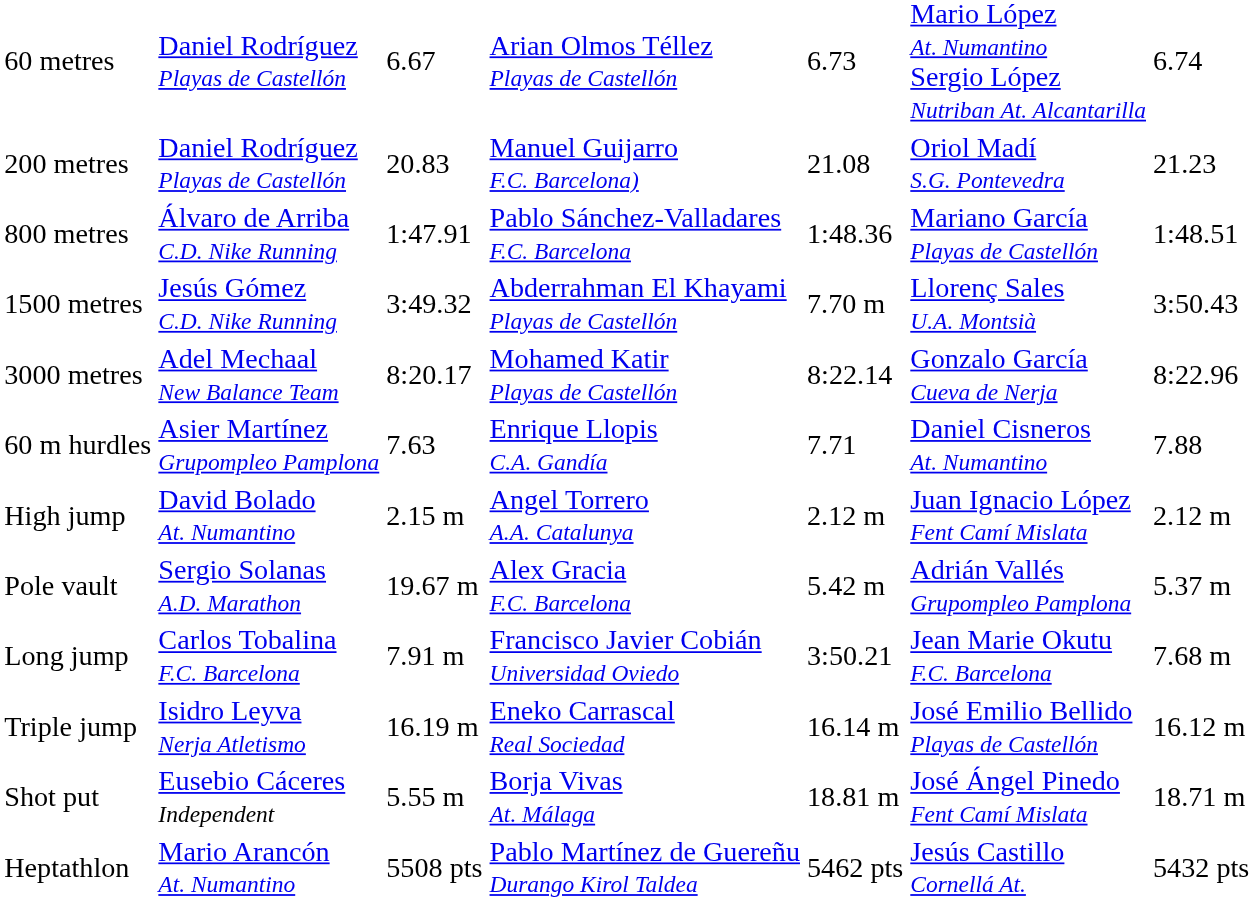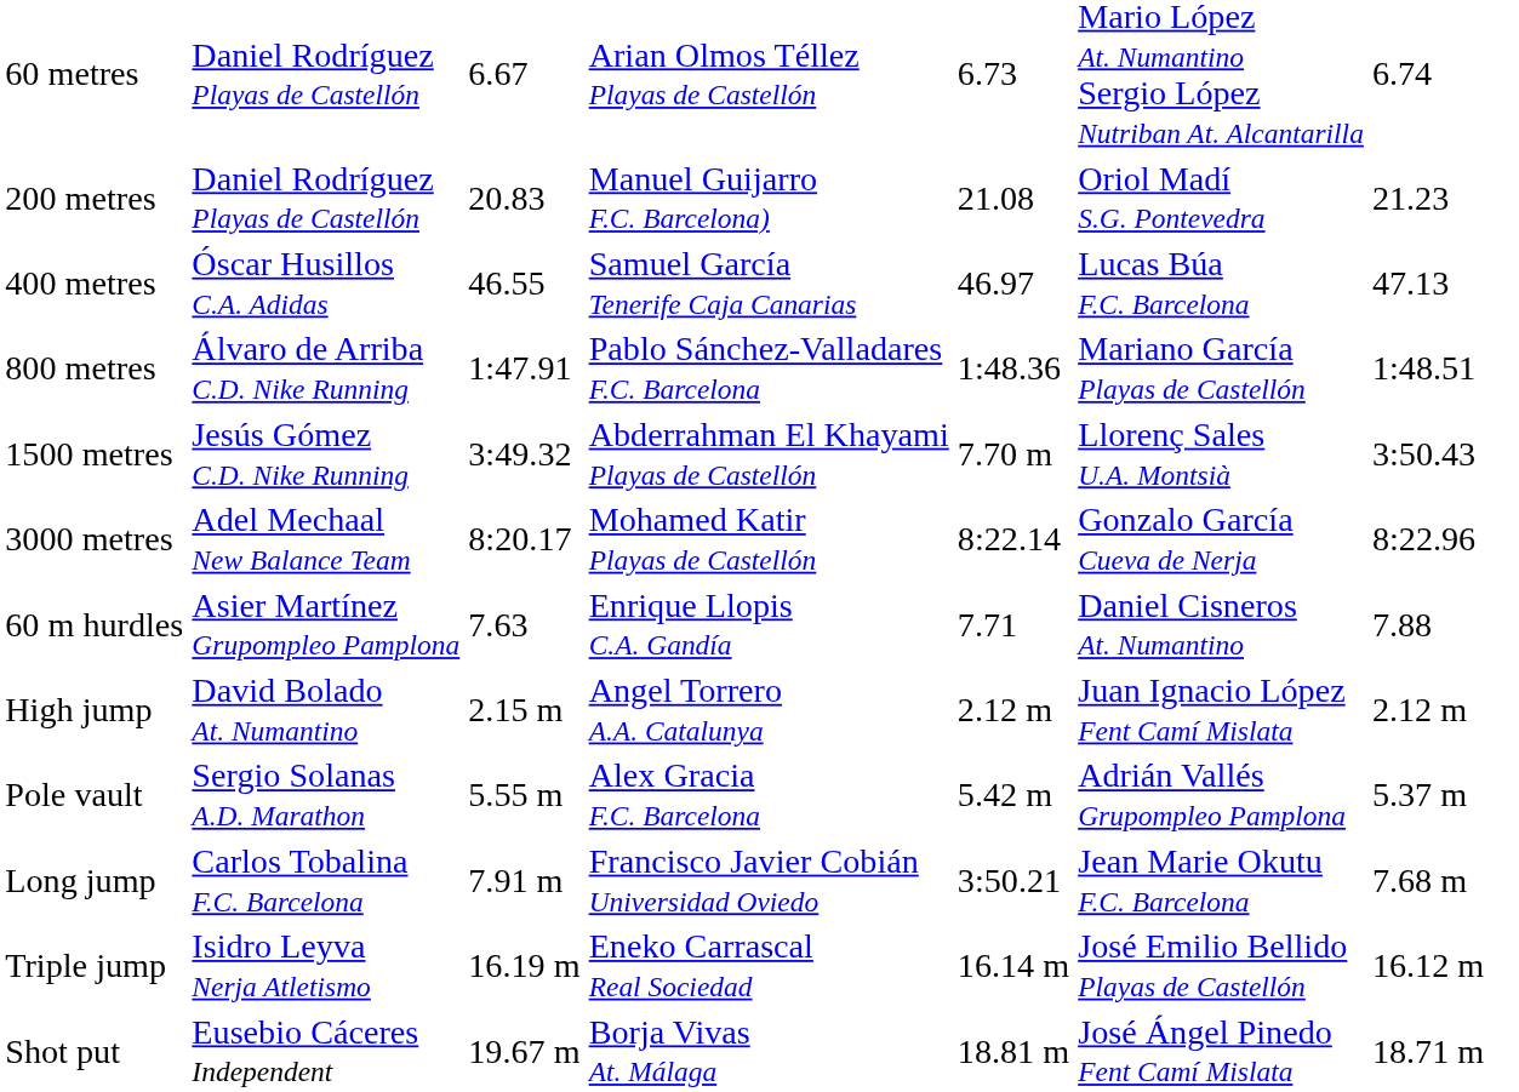+ row: 400 metres | Óscar Husillos C.A. Adidas | 46.55 | Samuel García Tenerife Caja Canarias | 46.97 | Lucas Búa F.C. Barcelona | 47.13
Pole vault | column 3: 19.67 m -> 5.55 m
Shot put | column 3: 5.55 m -> 19.67 m
- row: Heptathlon | Mario Arancón At. Numantino | 5508 pts | Pablo Martínez de Guereñu Durango Kirol Taldea | 5462 pts | Jesús Castillo Cornellá At. | 5432 pts
